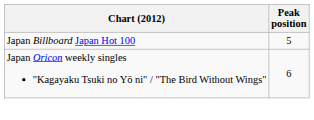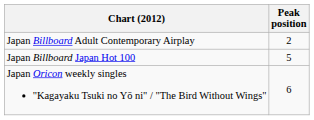+ row: Japan Billboard Adult Contemporary Airplay | 2
